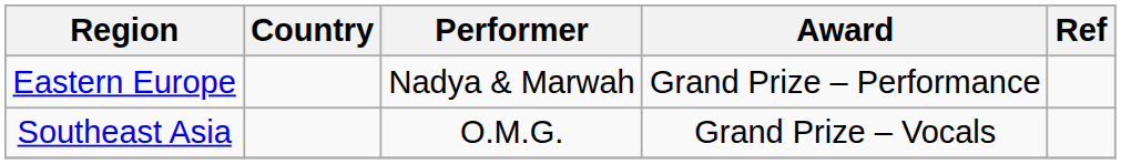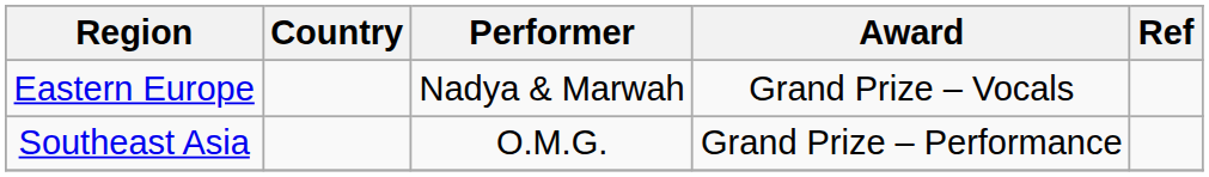Eastern Europe | Award: Grand Prize – Performance -> Grand Prize – Vocals
Southeast Asia | Award: Grand Prize – Vocals -> Grand Prize – Performance
